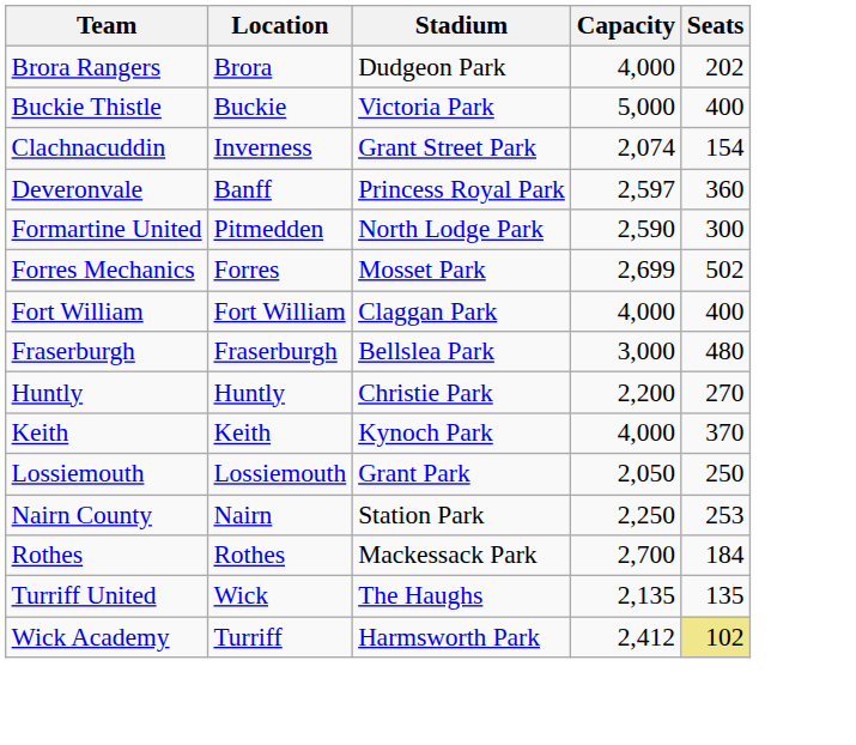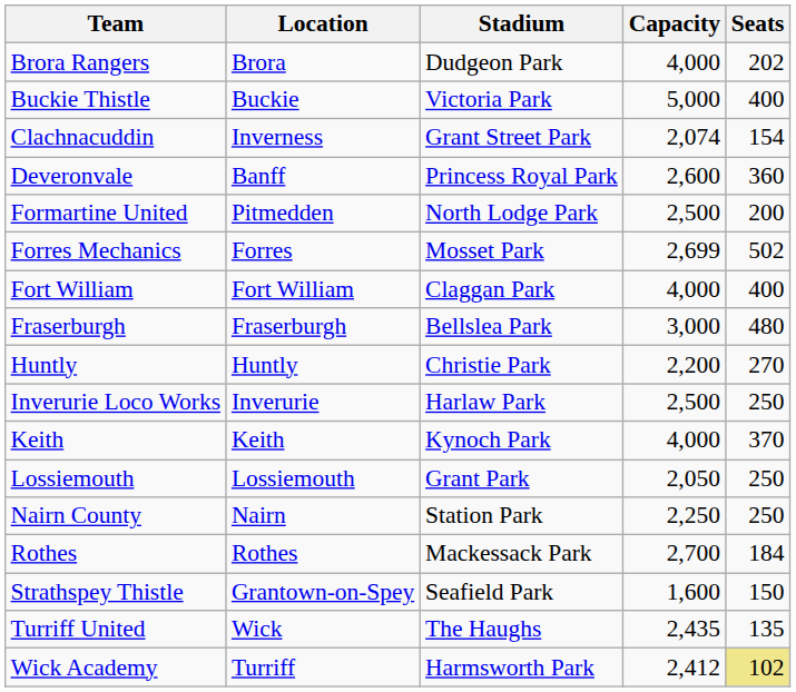Deveronvale | Capacity: 2,597 -> 2,600
Formartine United | Capacity: 2,590 -> 2,500
Formartine United | Seats: 300 -> 200
+ row: Inverurie Loco Works | Inverurie | Harlaw Park | 2,500 | 250
Nairn County | Seats: 253 -> 250
+ row: Strathspey Thistle | Grantown-on-Spey | Seafield Park | 1,600 | 150
Turriff United | Capacity: 2,135 -> 2,435
